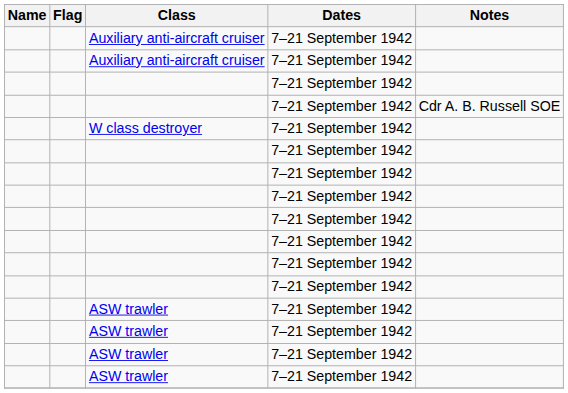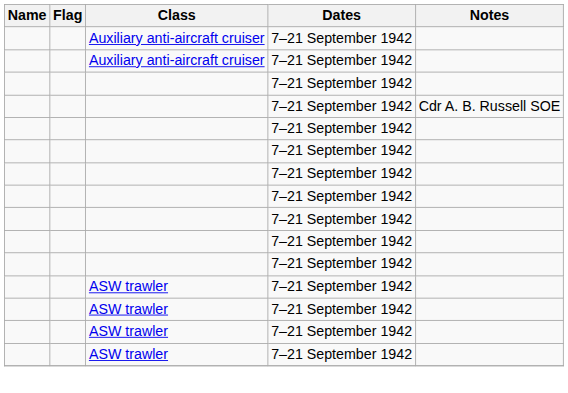- row: W class destroyer | 7–21 September 1942
